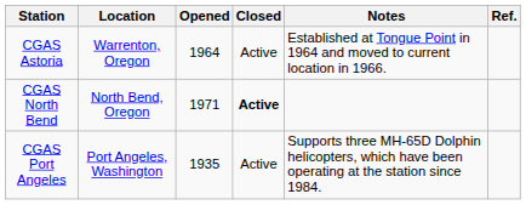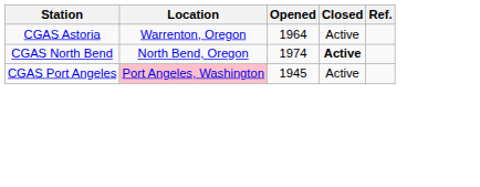- column: Notes | Established at Tongue Point in 1964 and moved to current location in 1966. | Supports three MH-65D Dolphin helicopters, which have been operating at the station since 1984.
CGAS North Bend | Opened: 1971 -> 1974
CGAS Port Angeles | Location: no background -> pink background
CGAS Port Angeles | Opened: 1935 -> 1945
